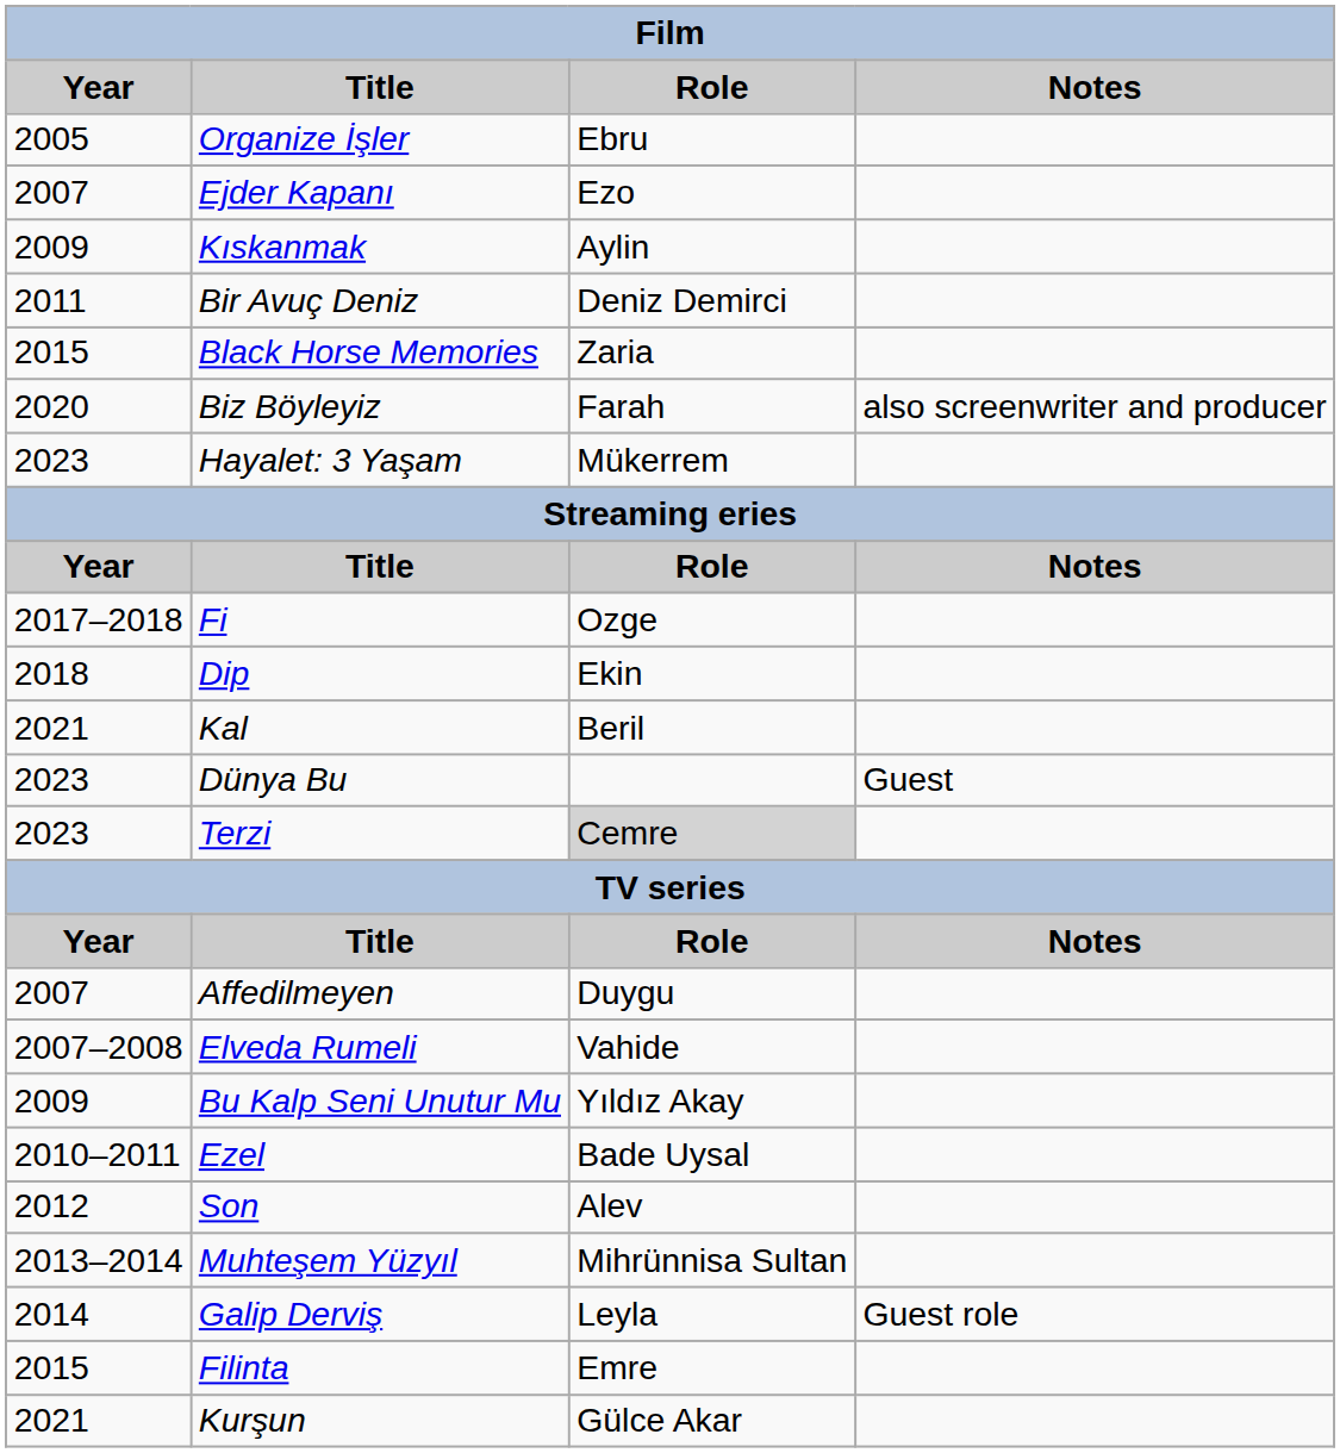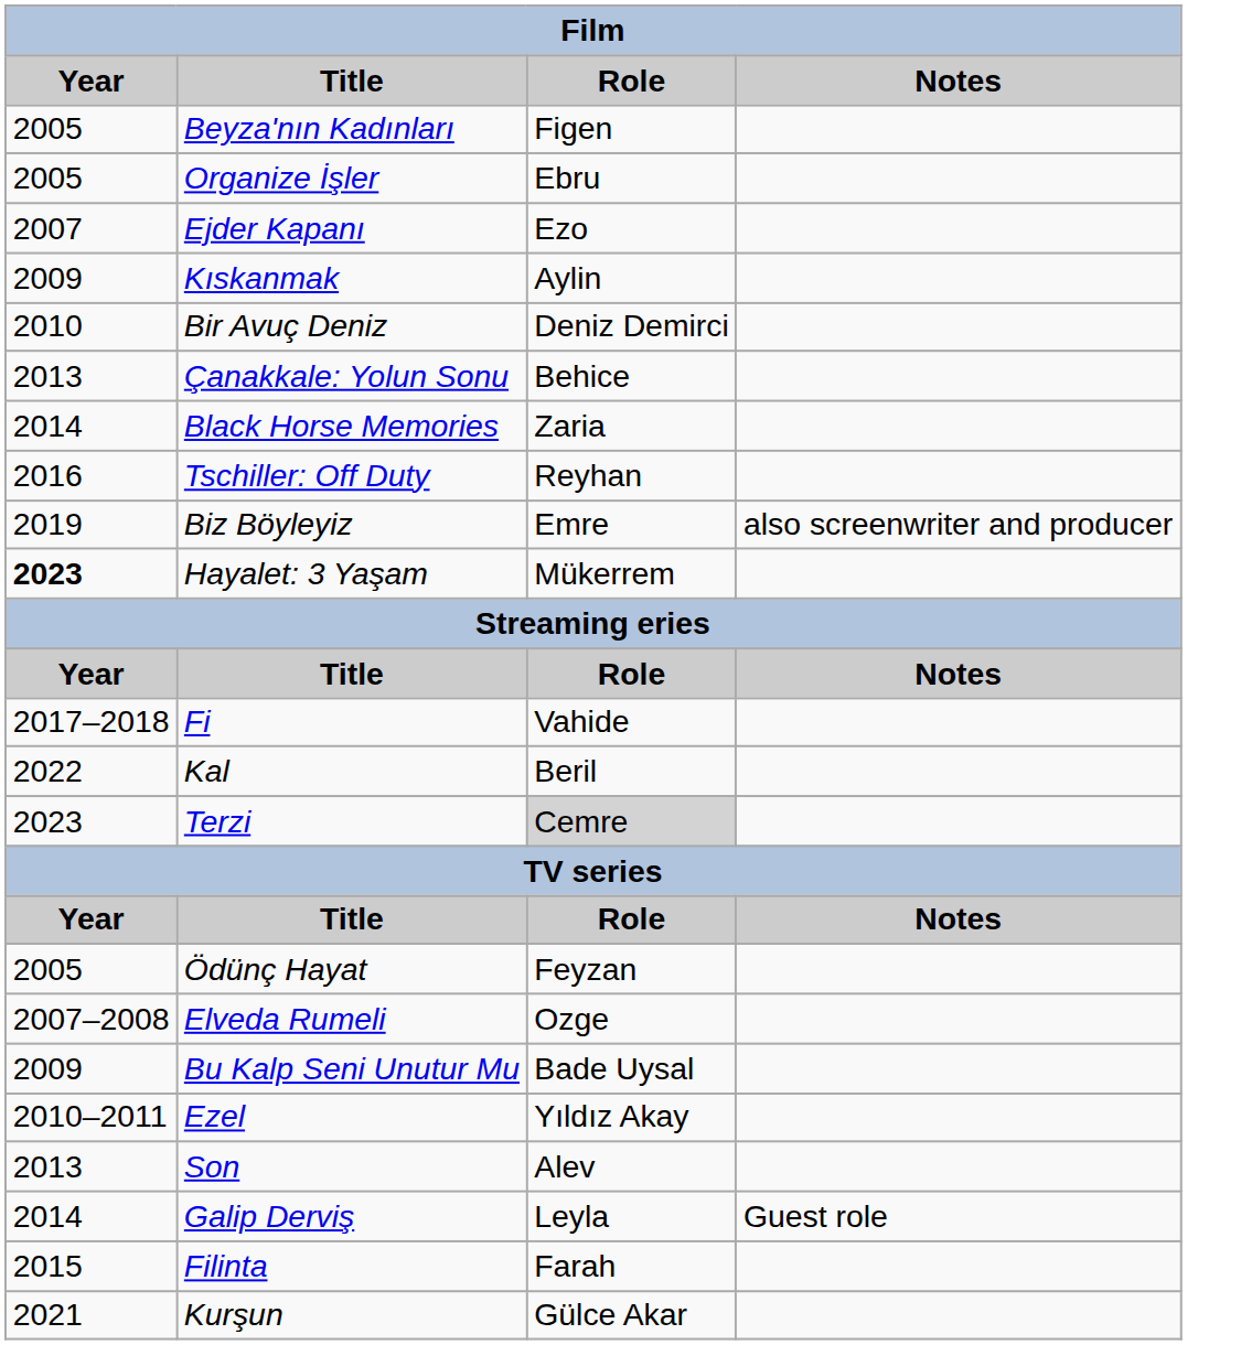+ row: 2005 | Beyza'nın Kadınları | Figen
Bir Avuç Deniz | Year: 2011 -> 2010
+ row: 2013 | Çanakkale: Yolun Sonu | Behice
Black Horse Memories | Year: 2015 -> 2014
+ row: 2016 | Tschiller: Off Duty | Reyhan
Biz Böyleyiz | Year: 2020 -> 2019
Biz Böyleyiz | Role: Farah -> Emre
Hayalet: 3 Yaşam | Year: normal -> bold
Fi | Role: Ozge -> Vahide
- row: 2018 | Dip | Ekin
Kal | Year: 2021 -> 2022
- row: 2023 | Dünya Bu | Guest
+ row: 2005 | Ödünç Hayat | Feyzan
- row: 2007 | Affedilmeyen | Duygu
Elveda Rumeli | Role: Vahide -> Ozge
Bu Kalp Seni Unutur Mu | Role: Yıldız Akay -> Bade Uysal
Ezel | Role: Bade Uysal -> Yıldız Akay
Son | Year: 2012 -> 2013
- row: 2013–2014 | Muhteşem Yüzyıl | Mihrünnisa Sultan
Filinta | Role: Emre -> Farah
